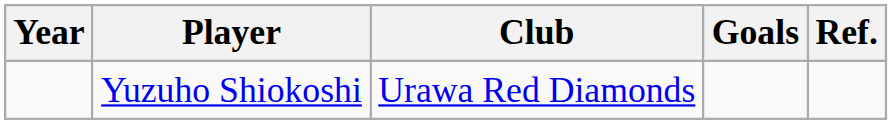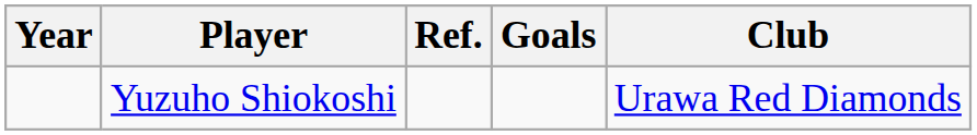columns swapped: Club <-> Ref.
